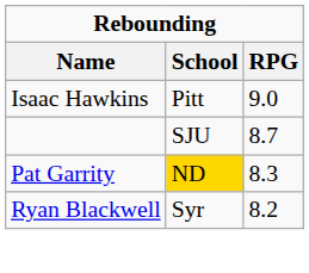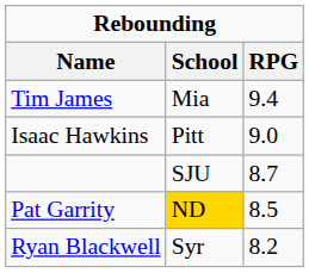+ row: Tim James | Mia | 9.4
Pat Garrity | RPG: 8.3 -> 8.5
